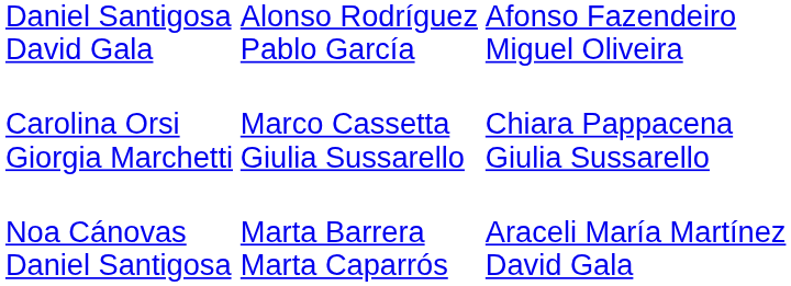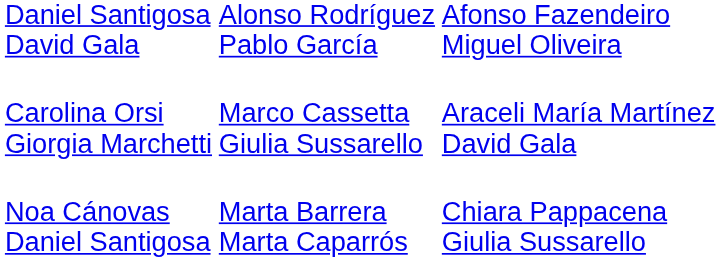Carolina Orsi Giorgia Marchetti | column 4: Chiara Pappacena Giulia Sussarello -> Araceli María Martínez David Gala
Noa Cánovas Daniel Santigosa | column 4: Araceli María Martínez David Gala -> Chiara Pappacena Giulia Sussarello
